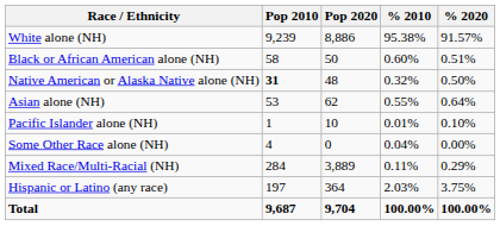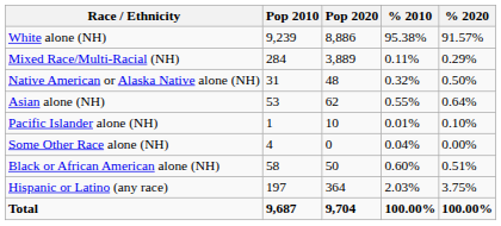rows swapped: Black or African American alone (NH) <-> Mixed Race/Multi-Racial (NH)
Native American or Alaska Native alone (NH) | Pop 2010: bold -> normal
